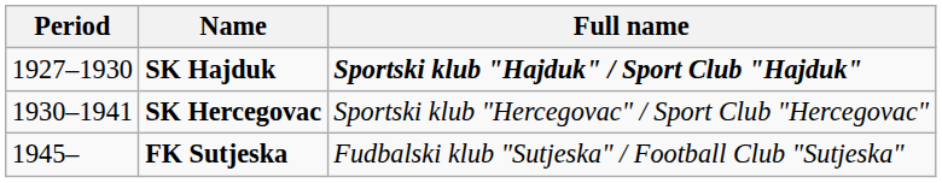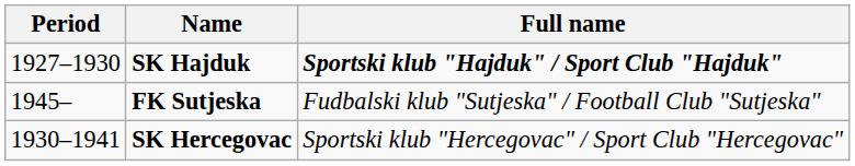rows swapped: SK Hercegovac <-> FK Sutjeska
